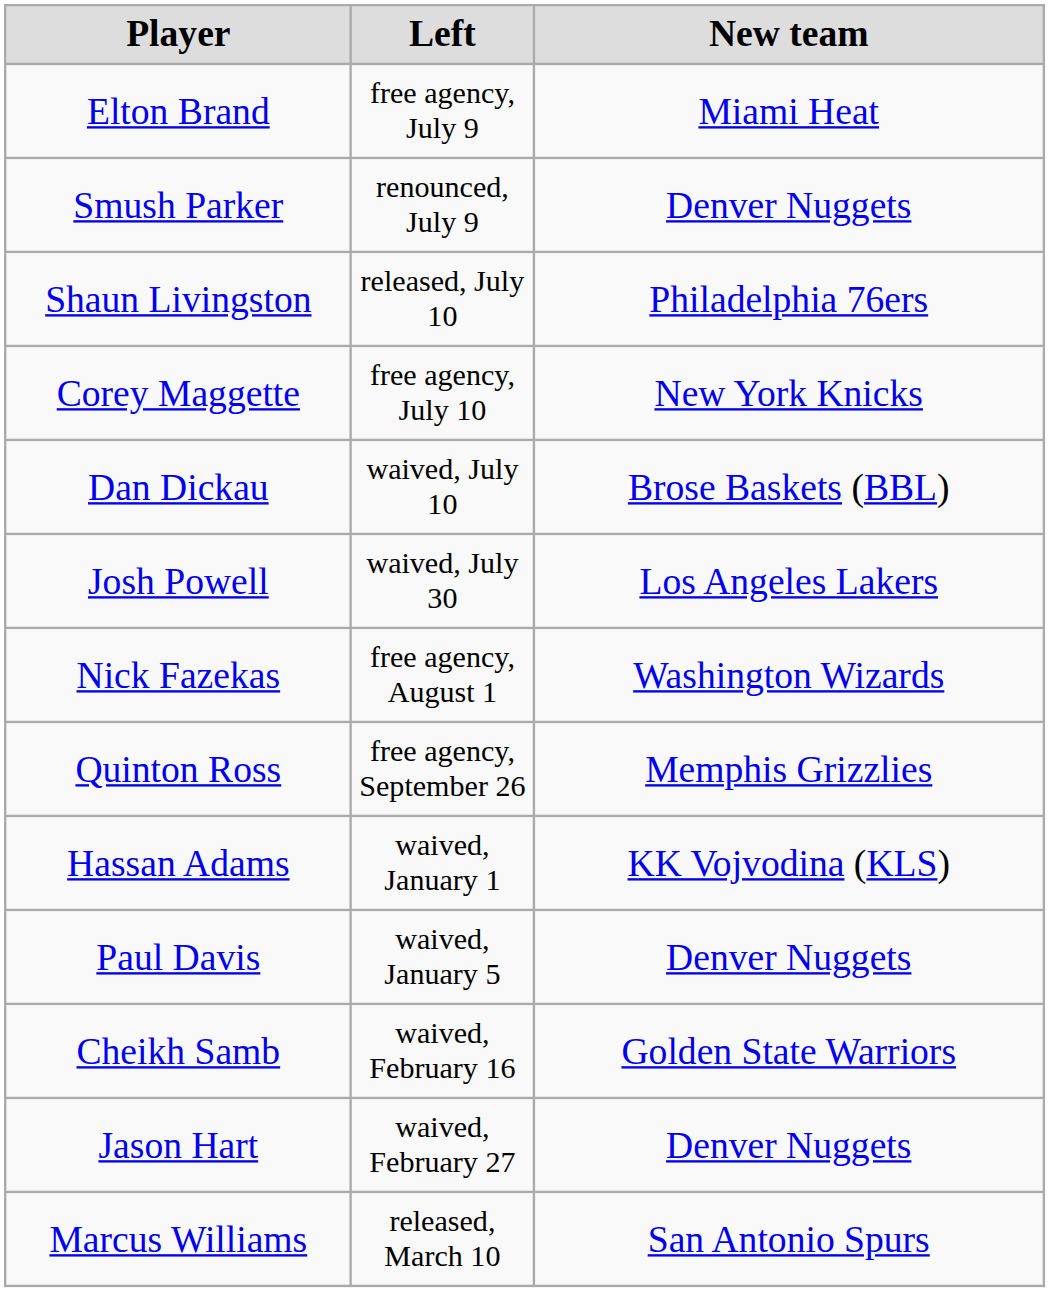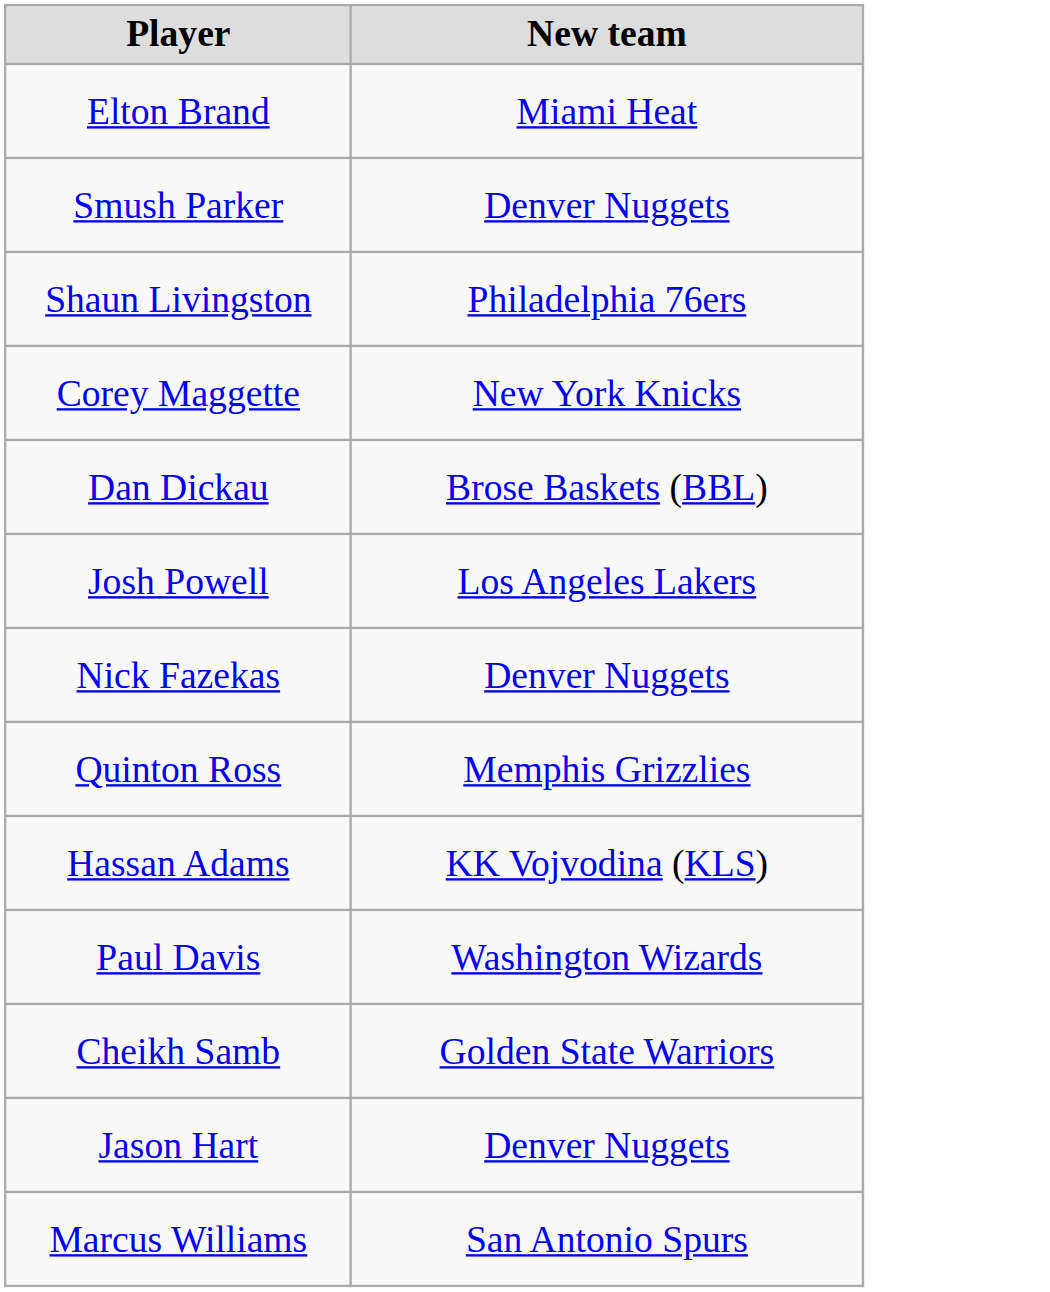- column: Left | free agency, July 9 | renounced, July 9 | released, July 10 | free agency, July 10 | waived, July 10 | waived, July 30 | free agency, August 1 | free agency, September 26 | waived, January 1 | waived, January 5 | waived, February 16 | waived, February 27 | released, March 10
Nick Fazekas | New team: Washington Wizards -> Denver Nuggets
Paul Davis | New team: Denver Nuggets -> Washington Wizards
